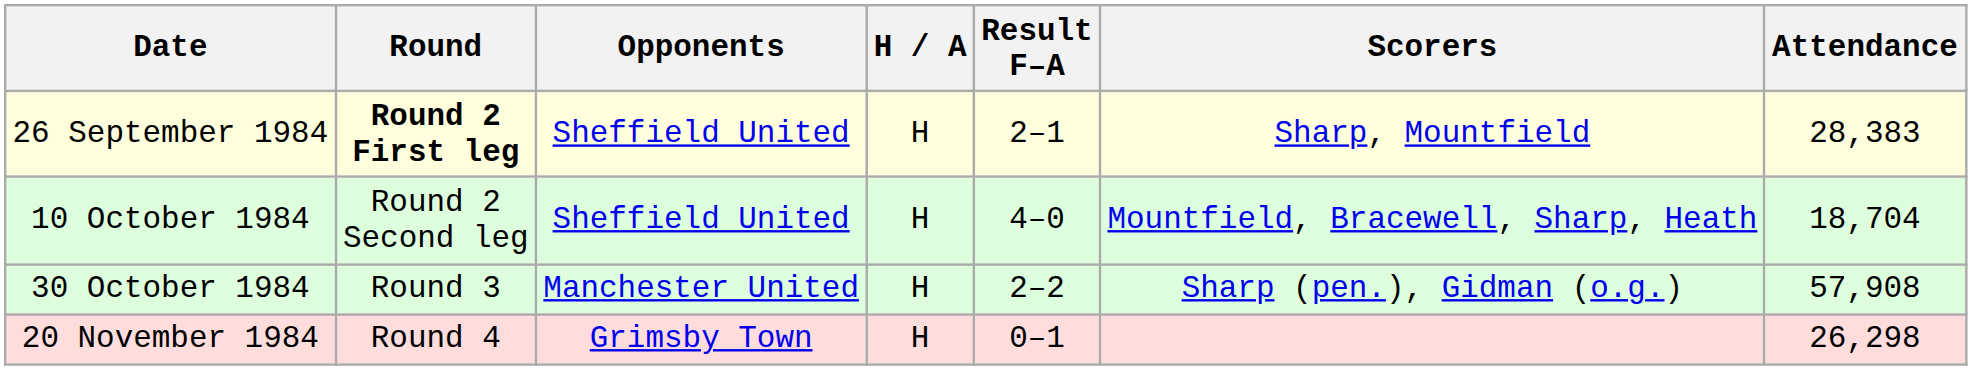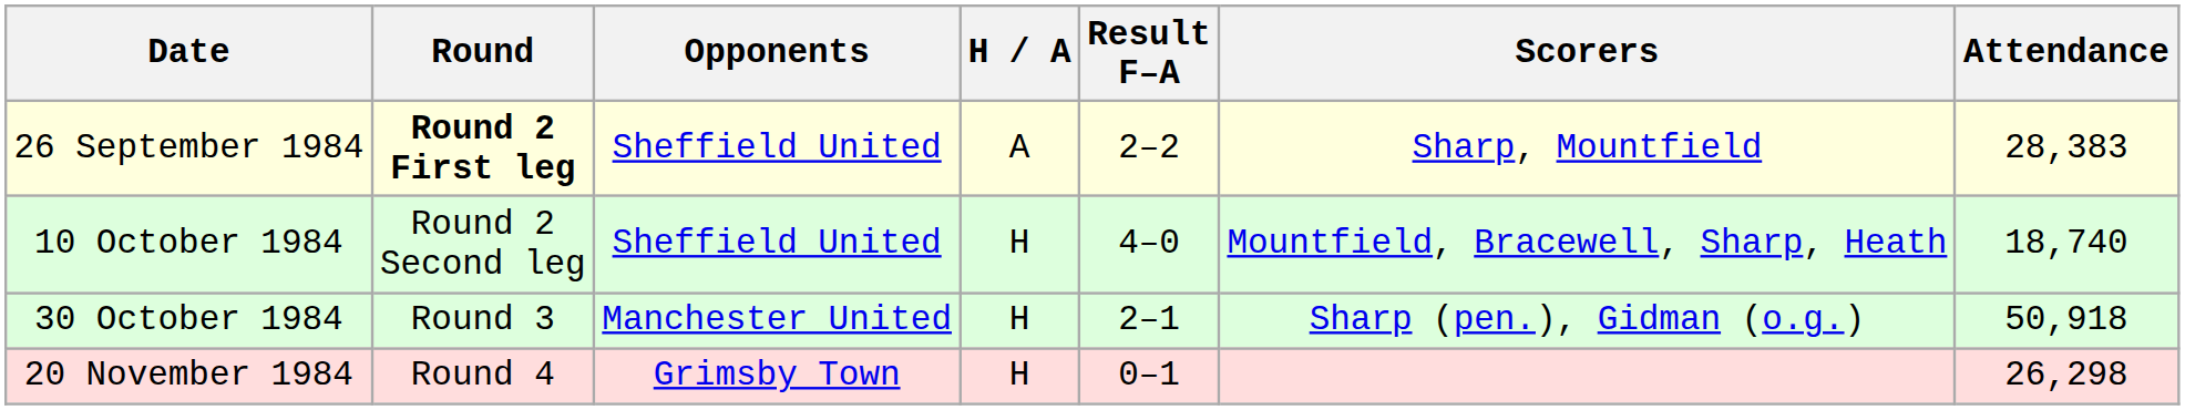26 September 1984 | H / A: H -> A
26 September 1984 | Result F–A: 2–1 -> 2–2
10 October 1984 | Attendance: 18,704 -> 18,740
30 October 1984 | Result F–A: 2–2 -> 2–1
30 October 1984 | Attendance: 57,908 -> 50,918
